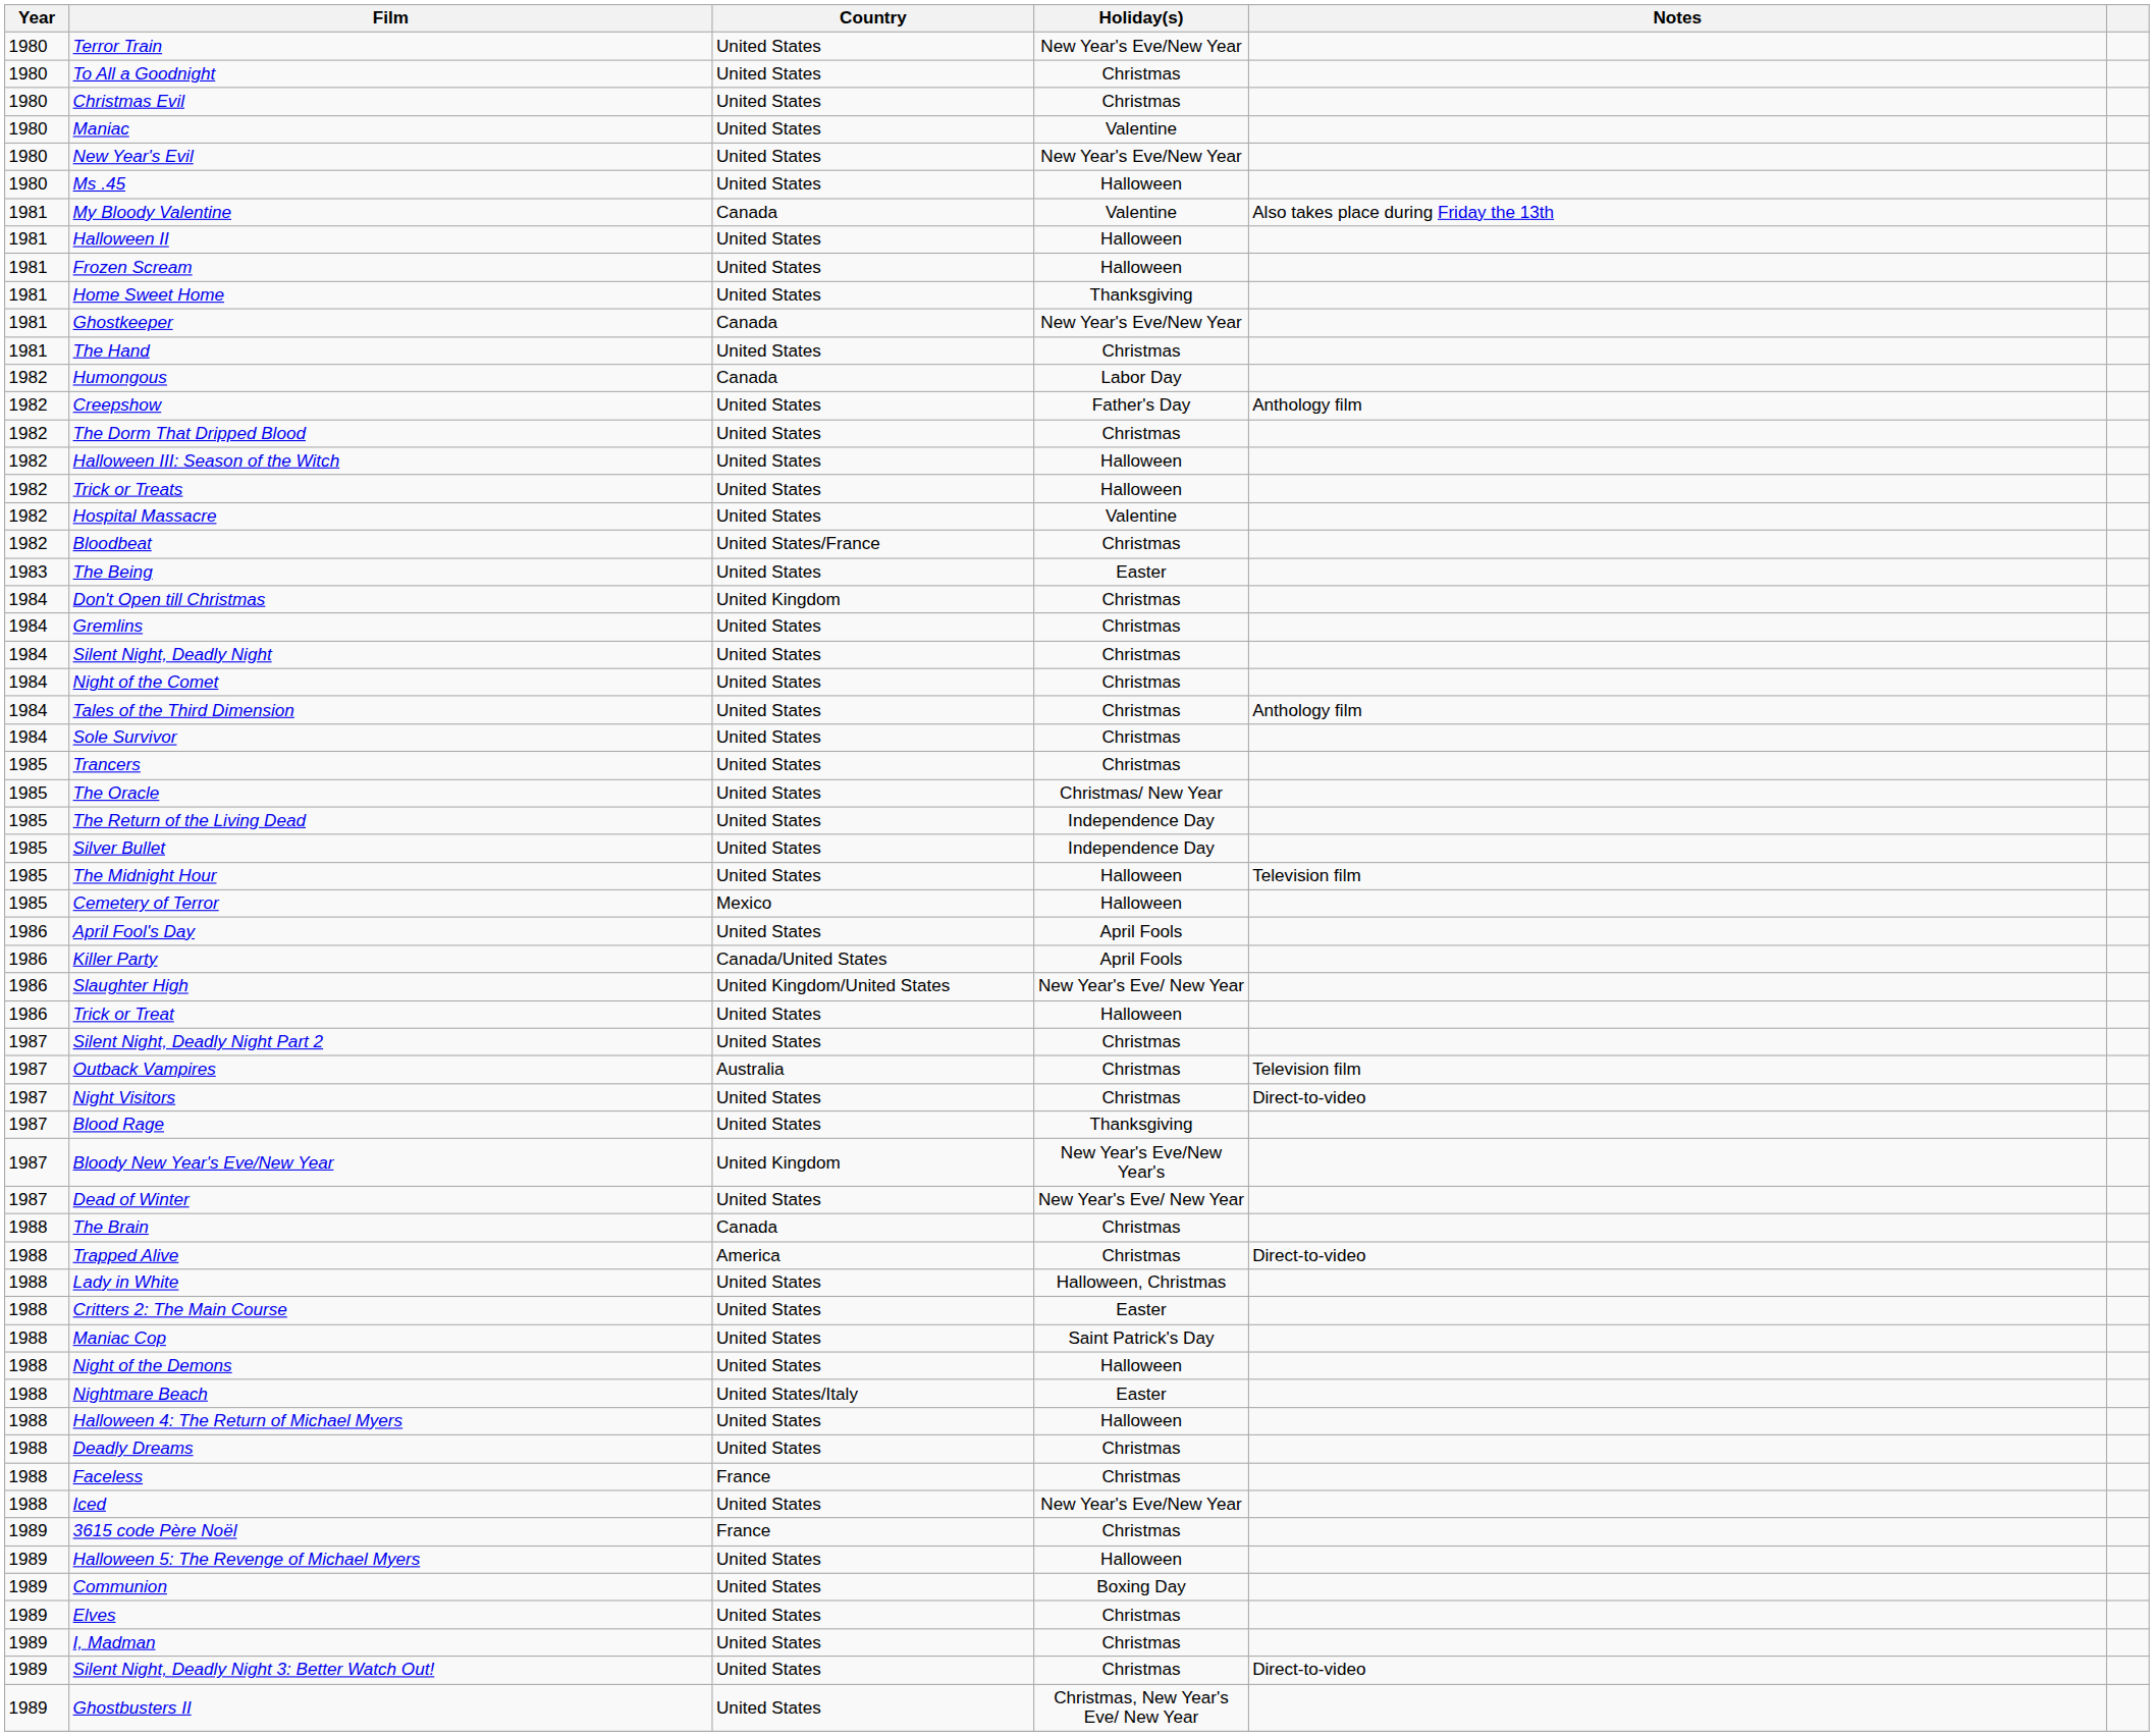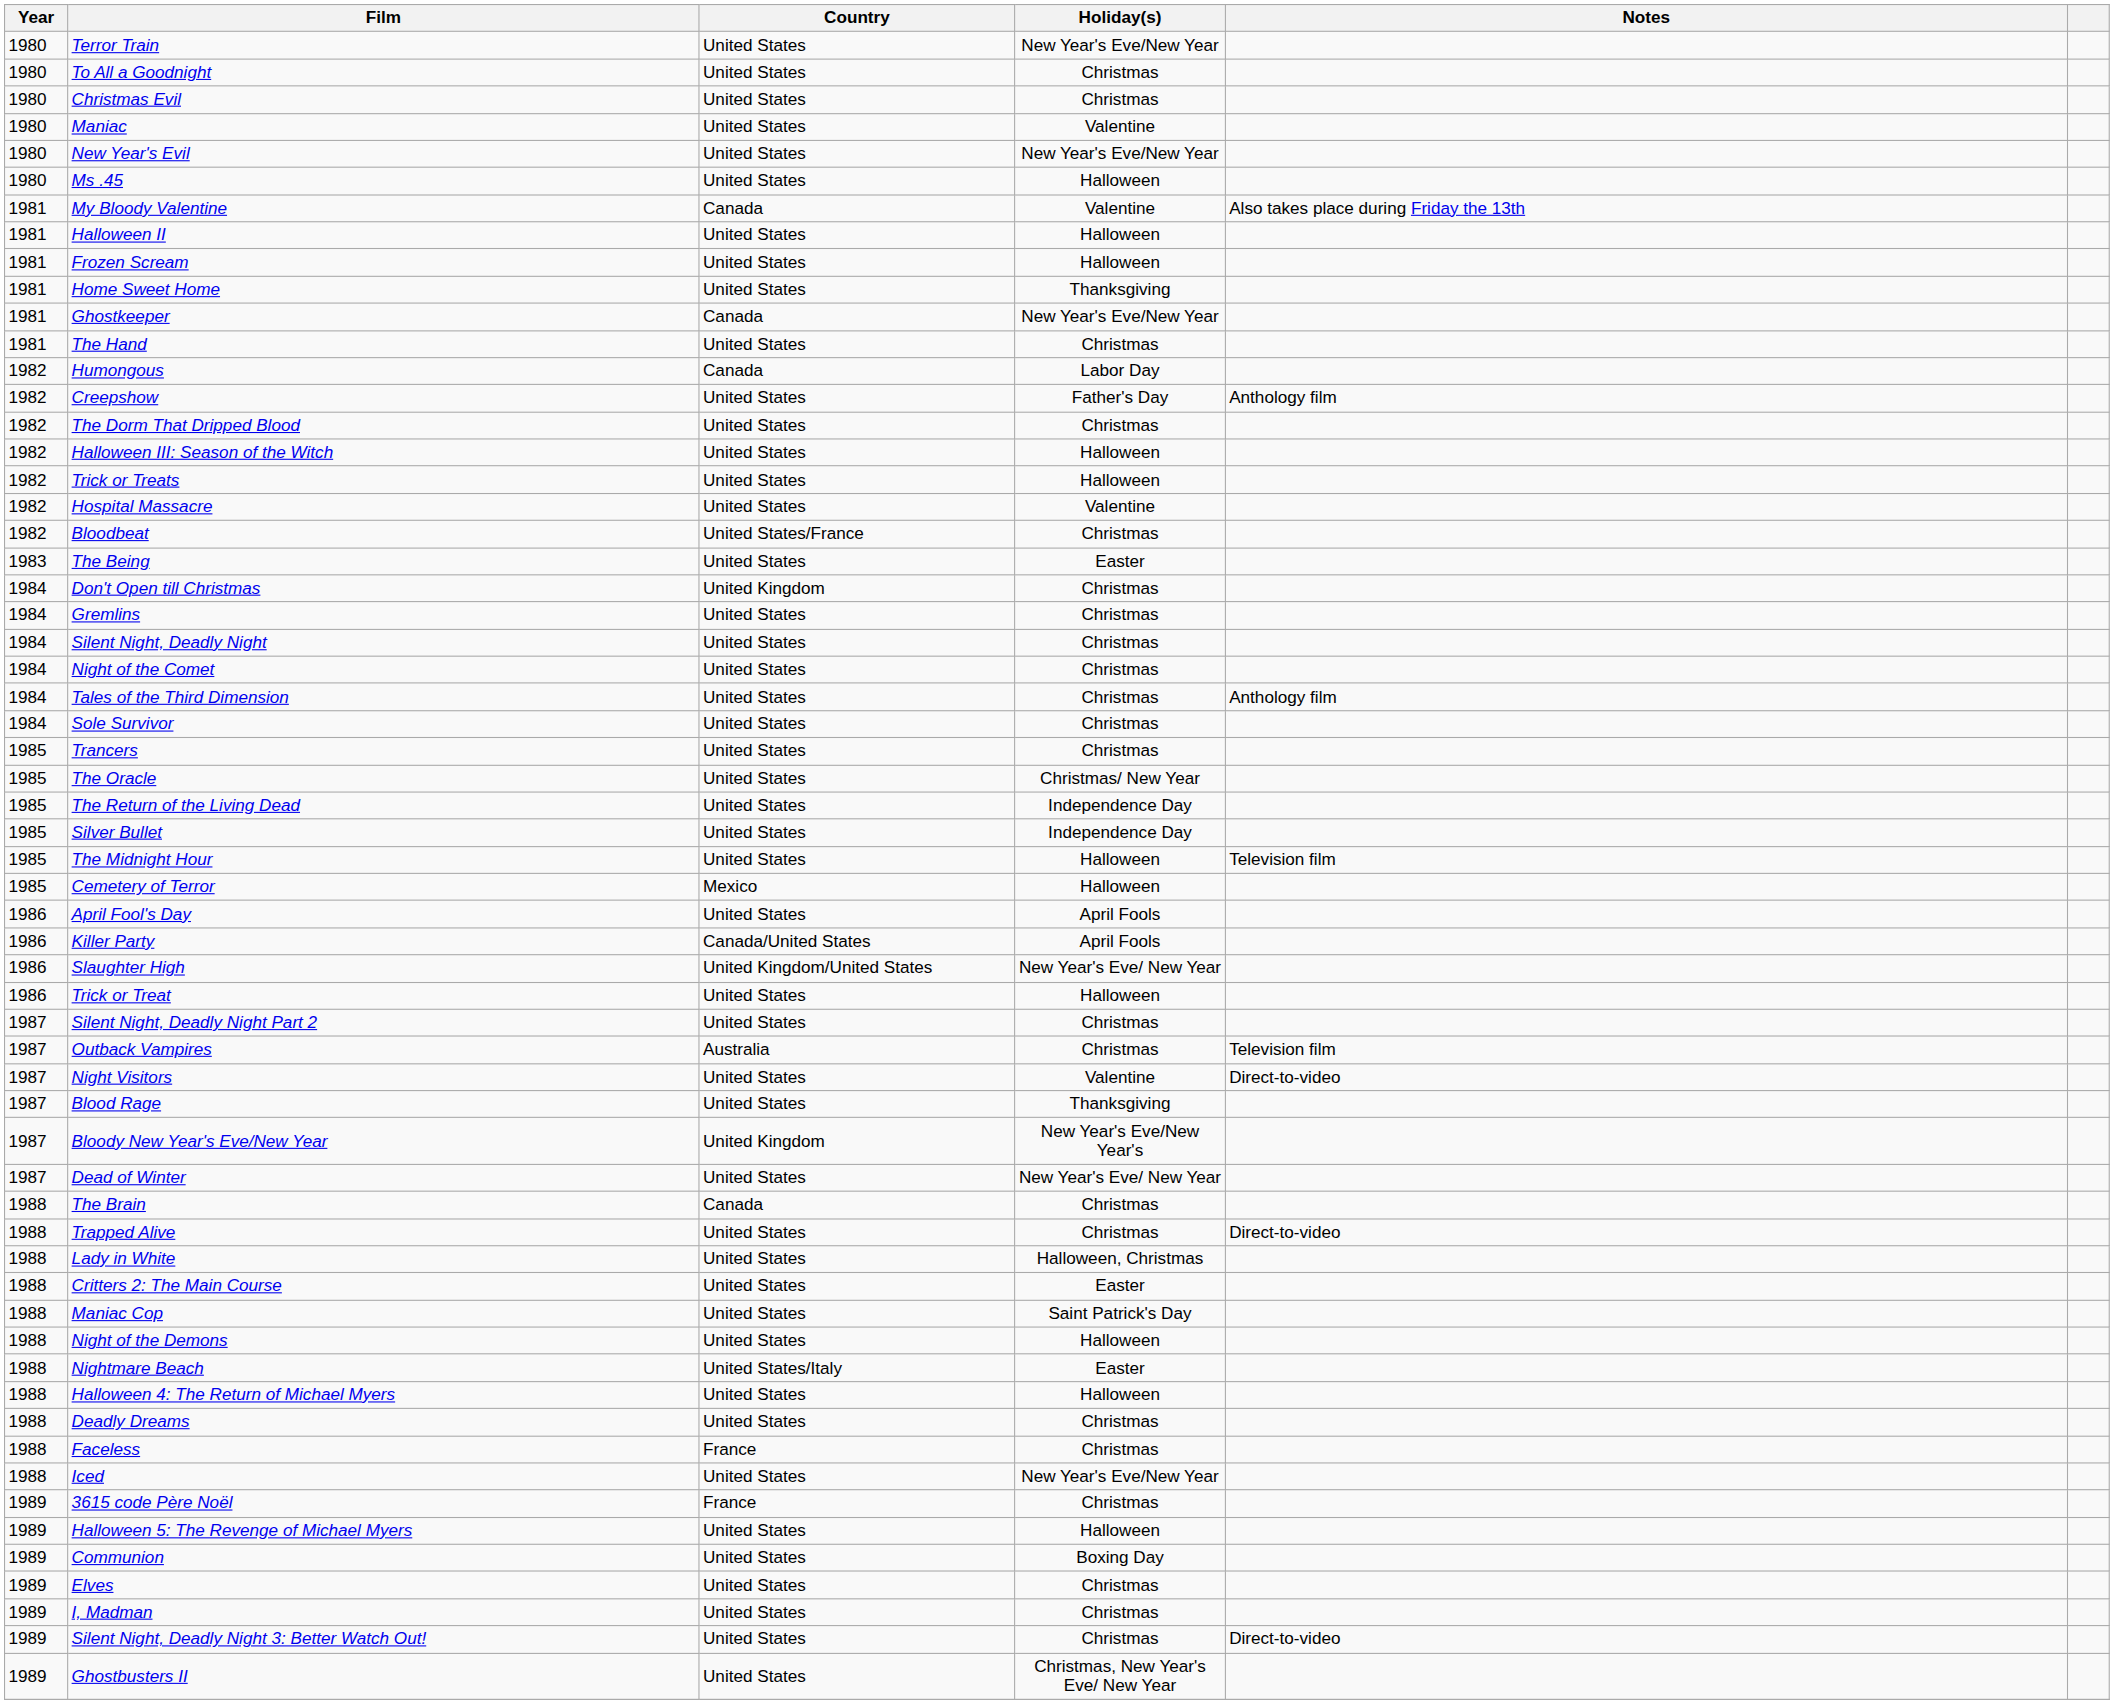Night Visitors | Holiday(s): Christmas -> Valentine
Trapped Alive | Country: America -> United States
